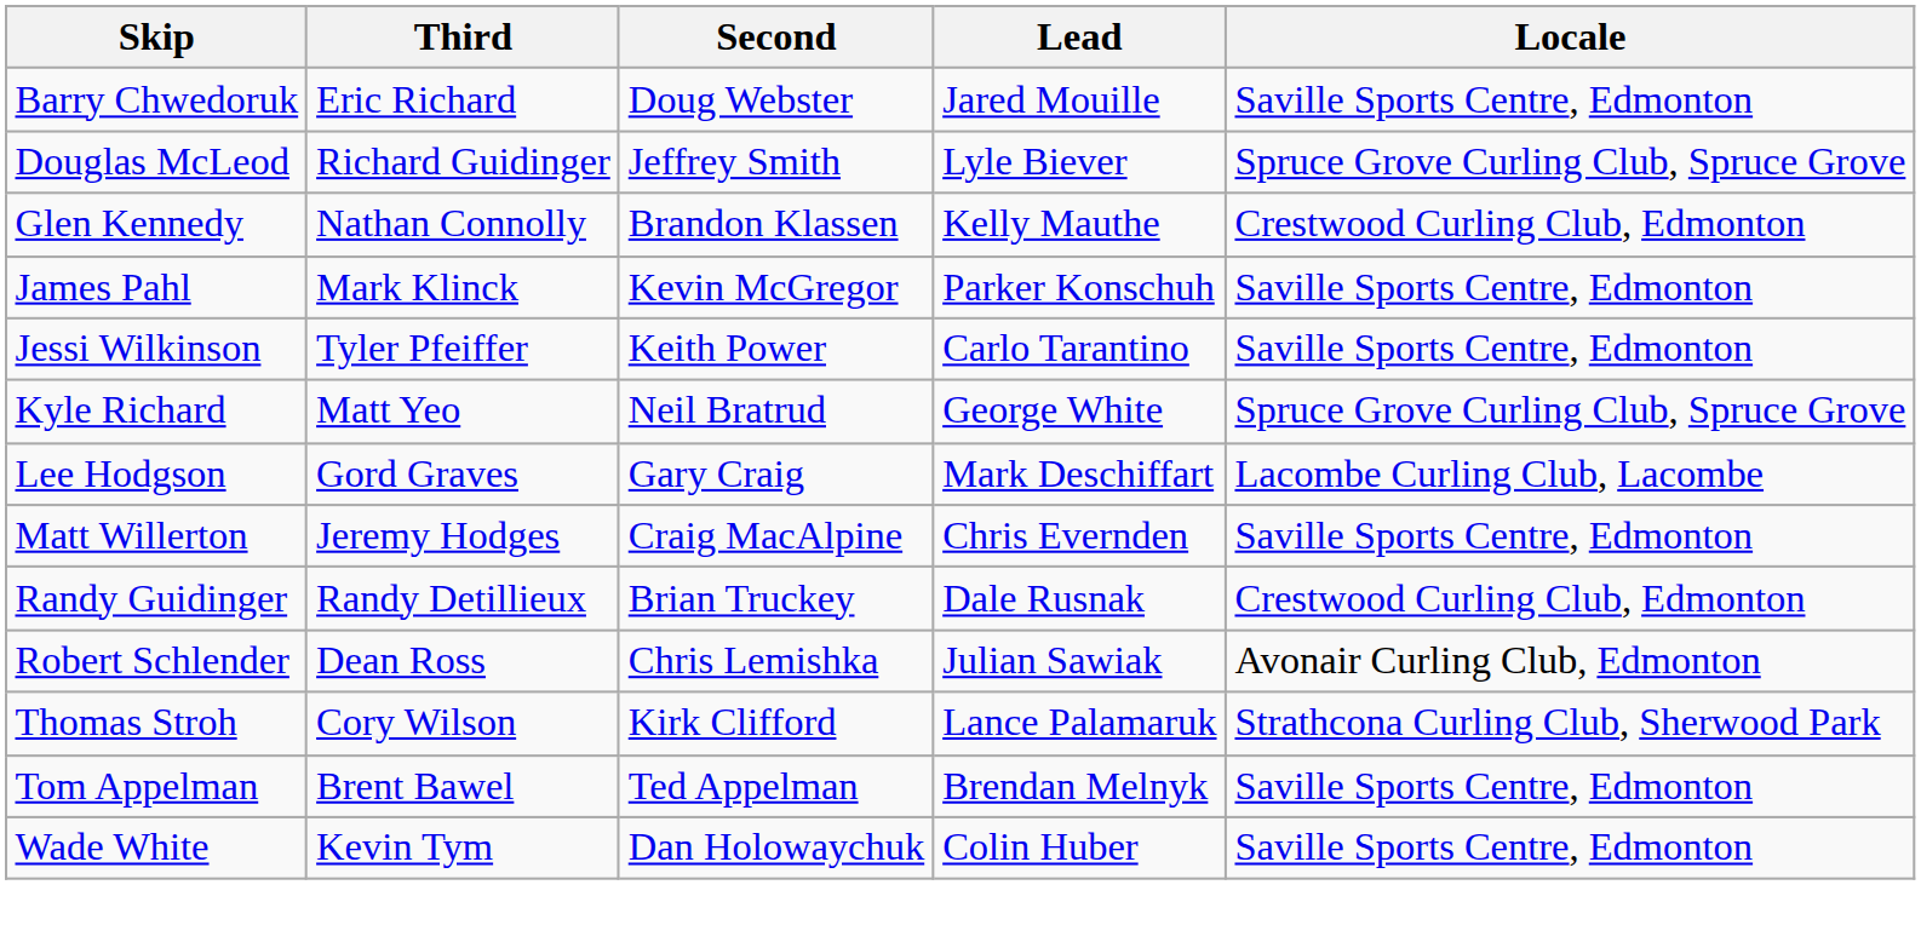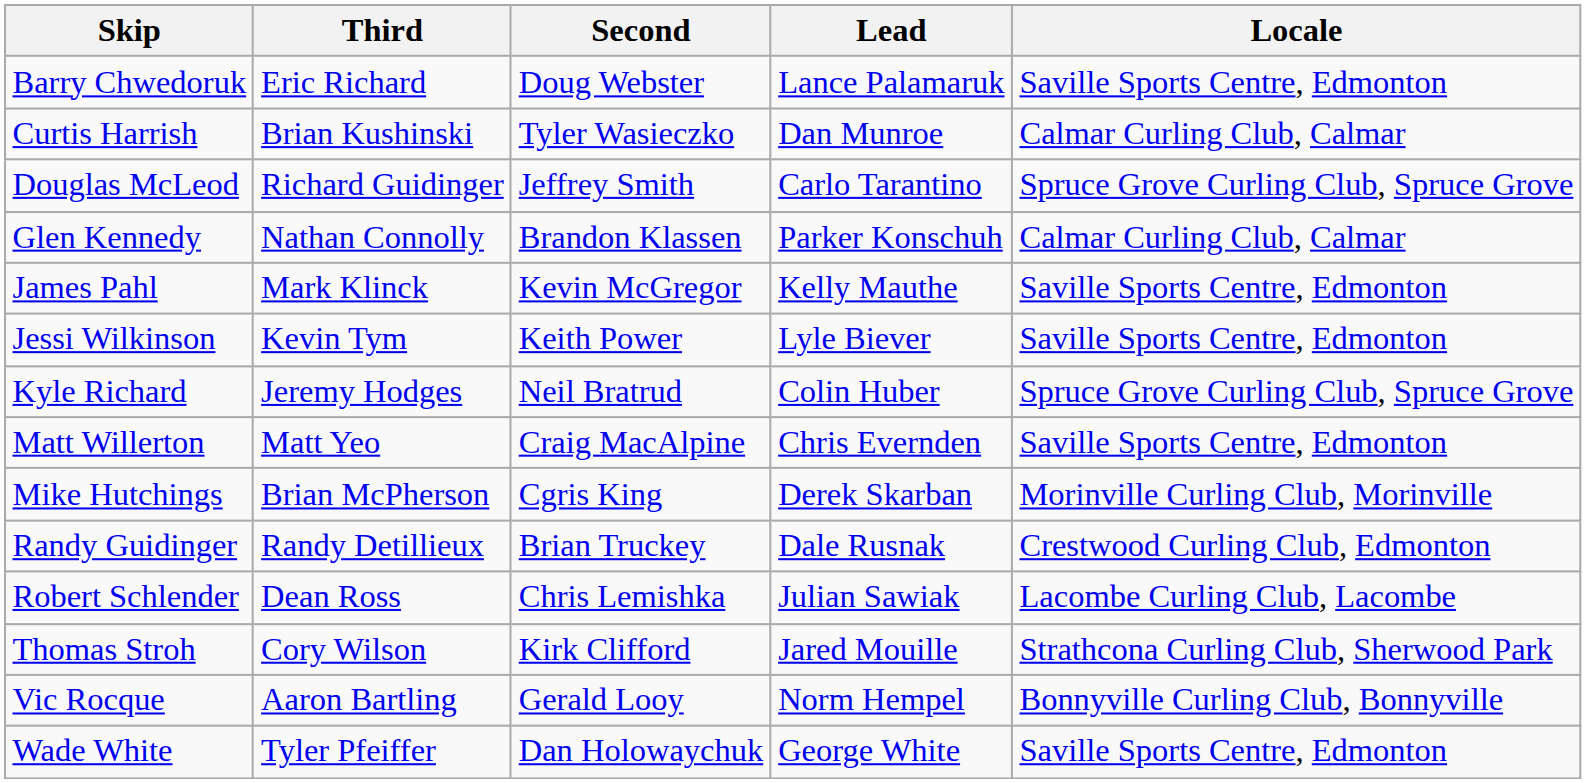Barry Chwedoruk | Lead: Jared Mouille -> Lance Palamaruk
+ row: Curtis Harrish | Brian Kushinski | Tyler Wasieczko | Dan Munroe | Calmar Curling Club, Calmar
Douglas McLeod | Lead: Lyle Biever -> Carlo Tarantino
Glen Kennedy | Lead: Kelly Mauthe -> Parker Konschuh
Glen Kennedy | Locale: Crestwood Curling Club, Edmonton -> Calmar Curling Club, Calmar
James Pahl | Lead: Parker Konschuh -> Kelly Mauthe
Jessi Wilkinson | Third: Tyler Pfeiffer -> Kevin Tym
Jessi Wilkinson | Lead: Carlo Tarantino -> Lyle Biever
Kyle Richard | Third: Matt Yeo -> Jeremy Hodges
Kyle Richard | Lead: George White -> Colin Huber
- row: Lee Hodgson | Gord Graves | Gary Craig | Mark Deschiffart | Lacombe Curling Club, Lacombe
Matt Willerton | Third: Jeremy Hodges -> Matt Yeo
+ row: Mike Hutchings | Brian McPherson | Cgris King | Derek Skarban | Morinville Curling Club, Morinville
Robert Schlender | Locale: Avonair Curling Club, Edmonton -> Lacombe Curling Club, Lacombe
Thomas Stroh | Lead: Lance Palamaruk -> Jared Mouille
- row: Tom Appelman | Brent Bawel | Ted Appelman | Brendan Melnyk | Saville Sports Centre, Edmonton
+ row: Vic Rocque | Aaron Bartling | Gerald Looy | Norm Hempel | Bonnyville Curling Club, Bonnyville
Wade White | Third: Kevin Tym -> Tyler Pfeiffer
Wade White | Lead: Colin Huber -> George White
